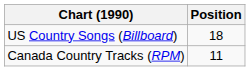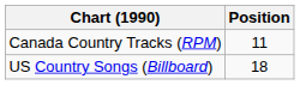rows swapped: Canada Country Tracks (RPM) <-> US Country Songs (Billboard)
